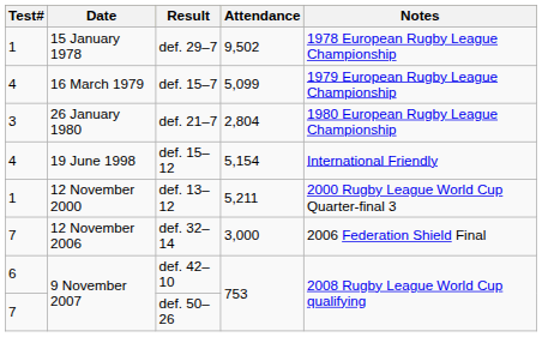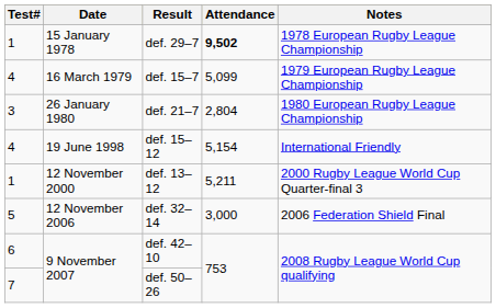def. 29–7 | Attendance: normal -> bold
def. 32–14 | Test#: 7 -> 5
